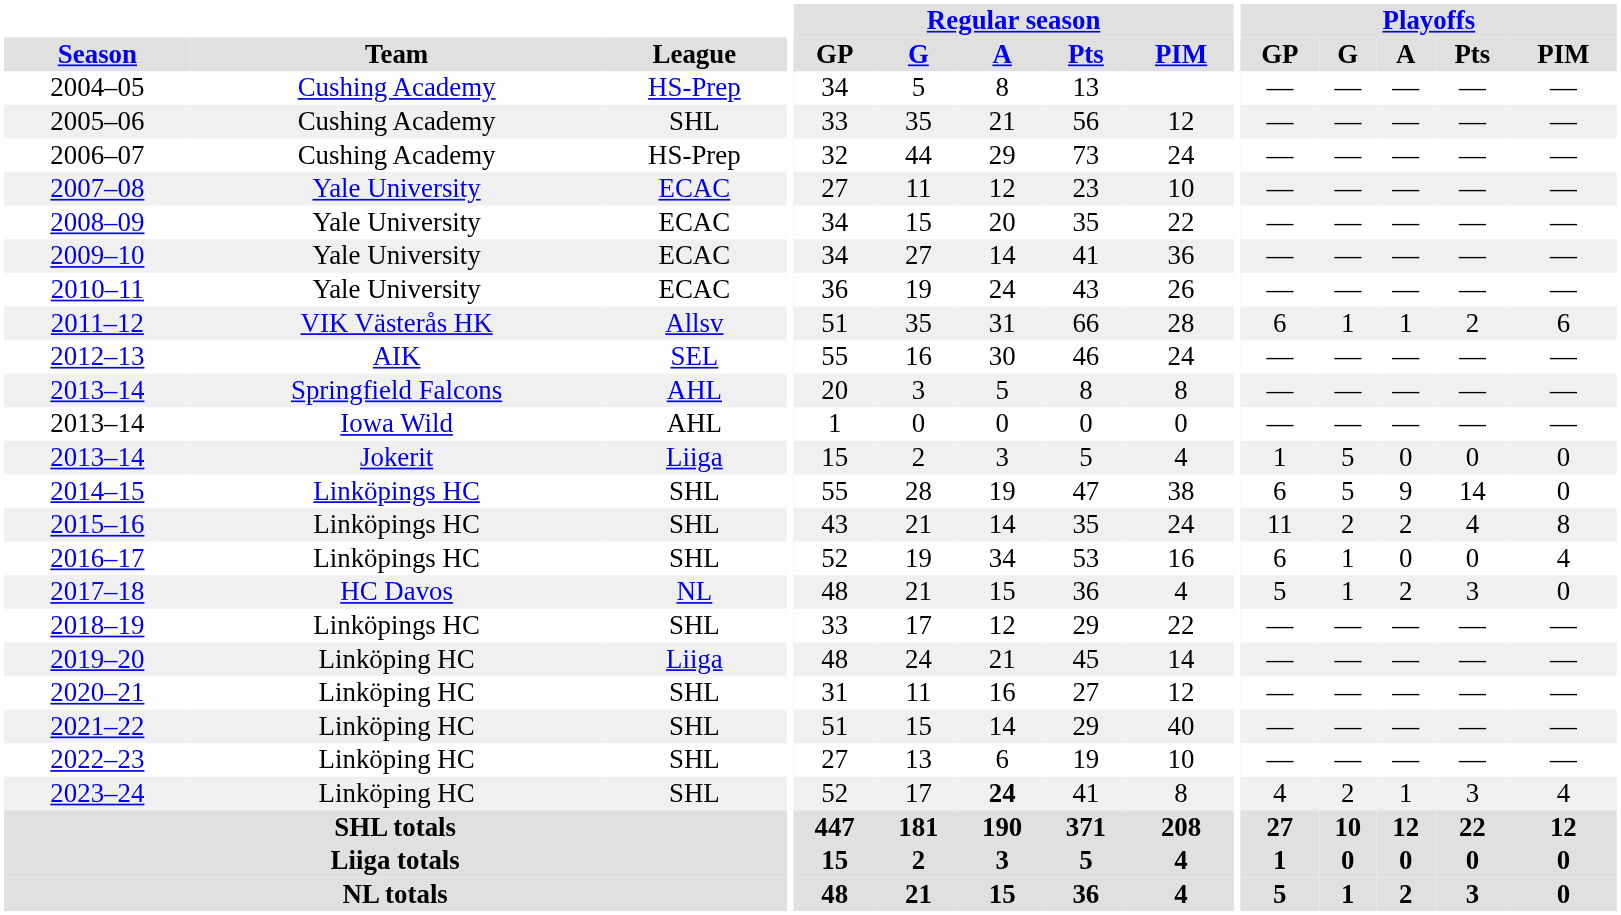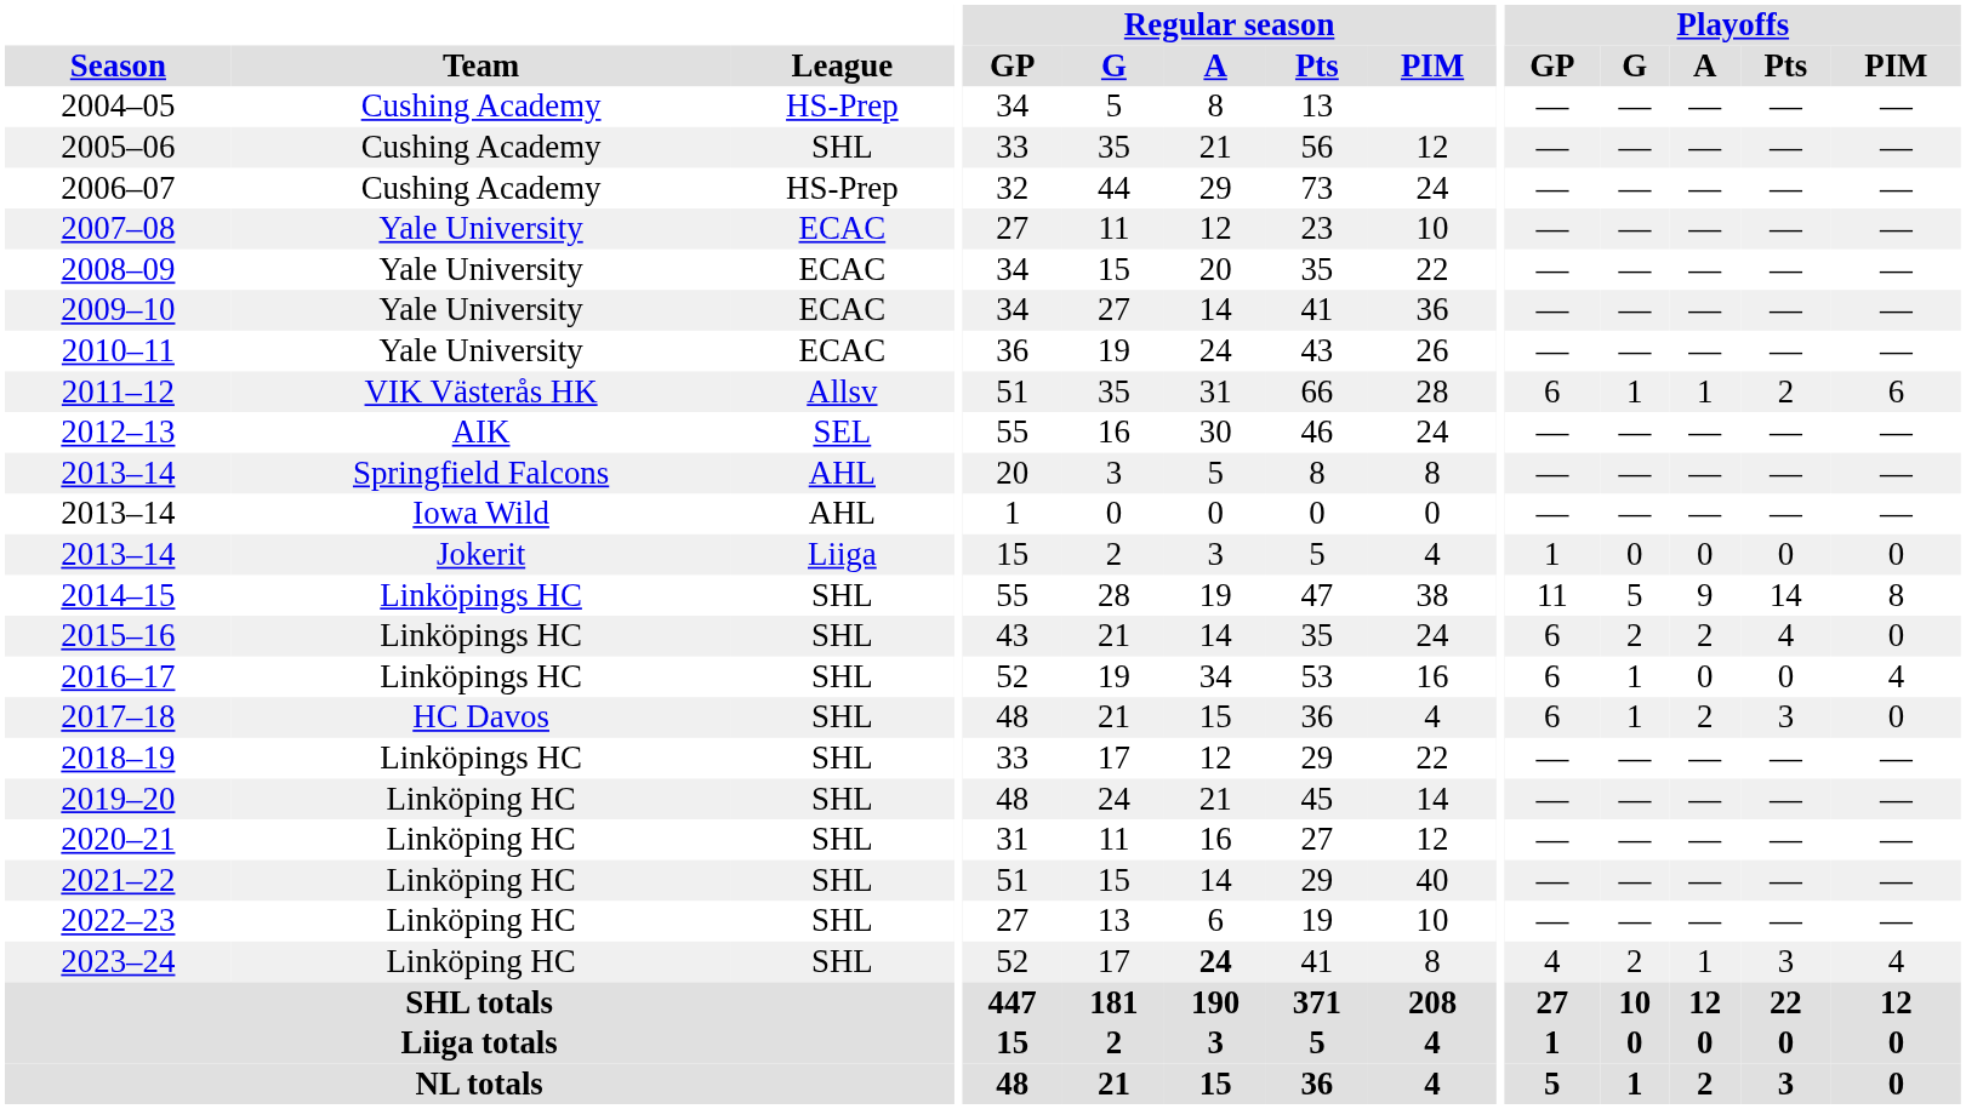2013–14 / Jokerit | Playoffs / G: 5 -> 0
2014–15 | Playoffs / GP: 6 -> 11
2014–15 | Playoffs / PIM: 0 -> 8
2015–16 | Playoffs / GP: 11 -> 6
2015–16 | Playoffs / PIM: 8 -> 0
2017–18 | League: NL -> SHL
2017–18 | Playoffs / GP: 5 -> 6
2019–20 | League: Liiga -> SHL
